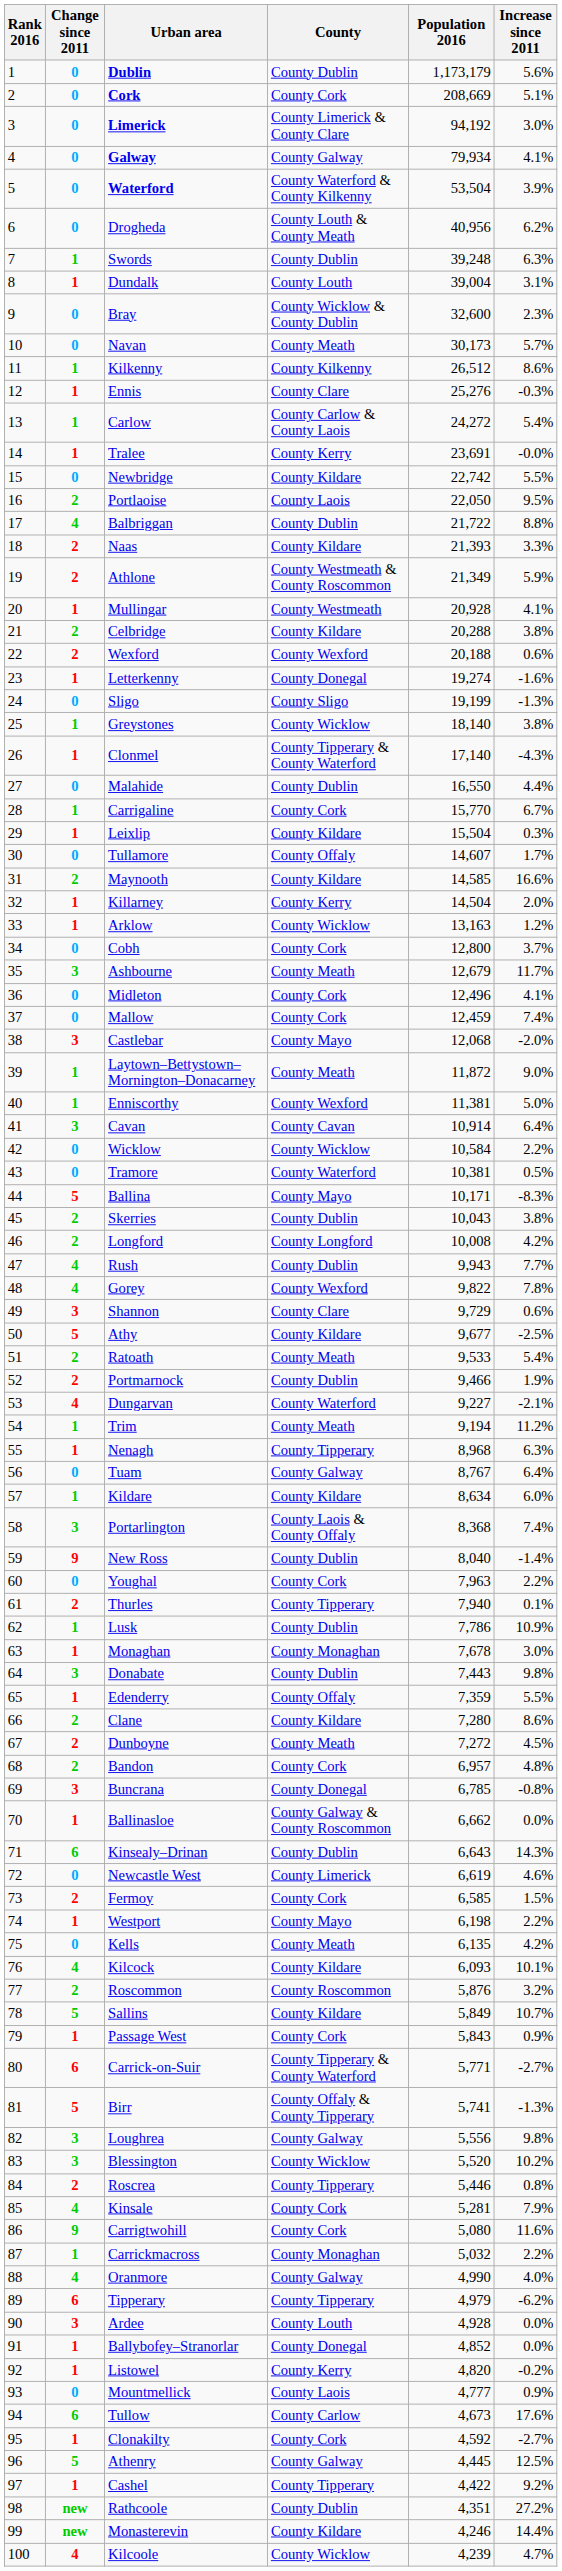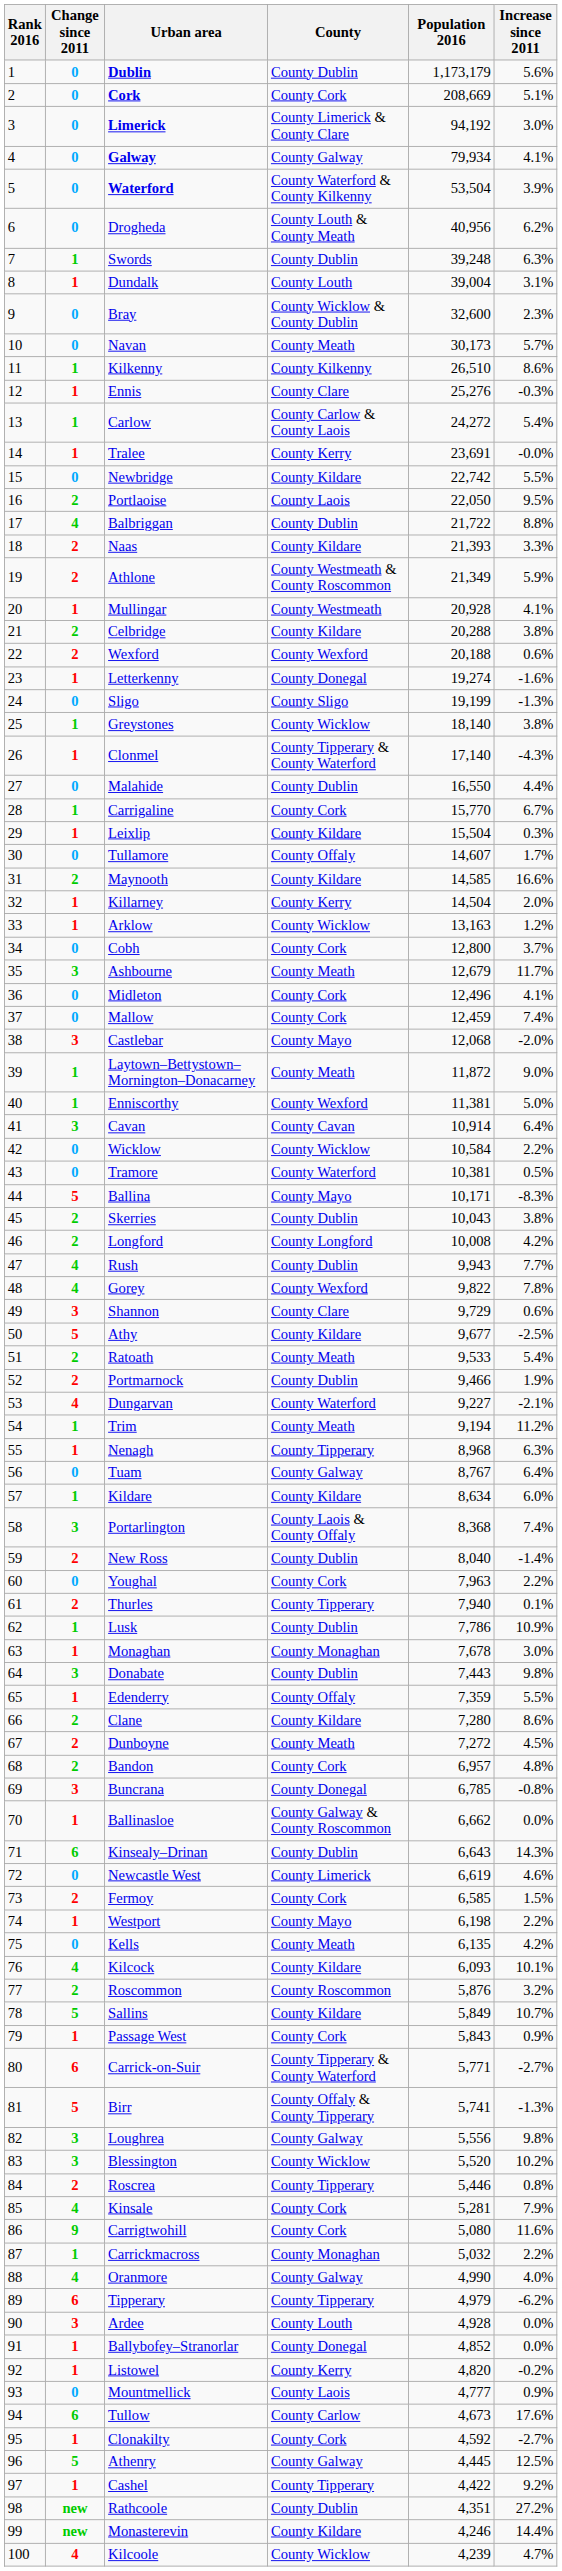Kilkenny | Population 2016: 26,512 -> 26,510
New Ross | Change since 2011: 9 -> 2
